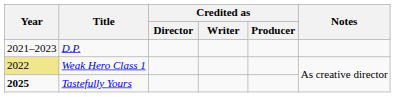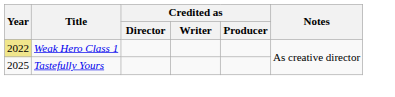- row: 2021–2023 | D.P.
Tastefully Yours | Year: bold -> normal
